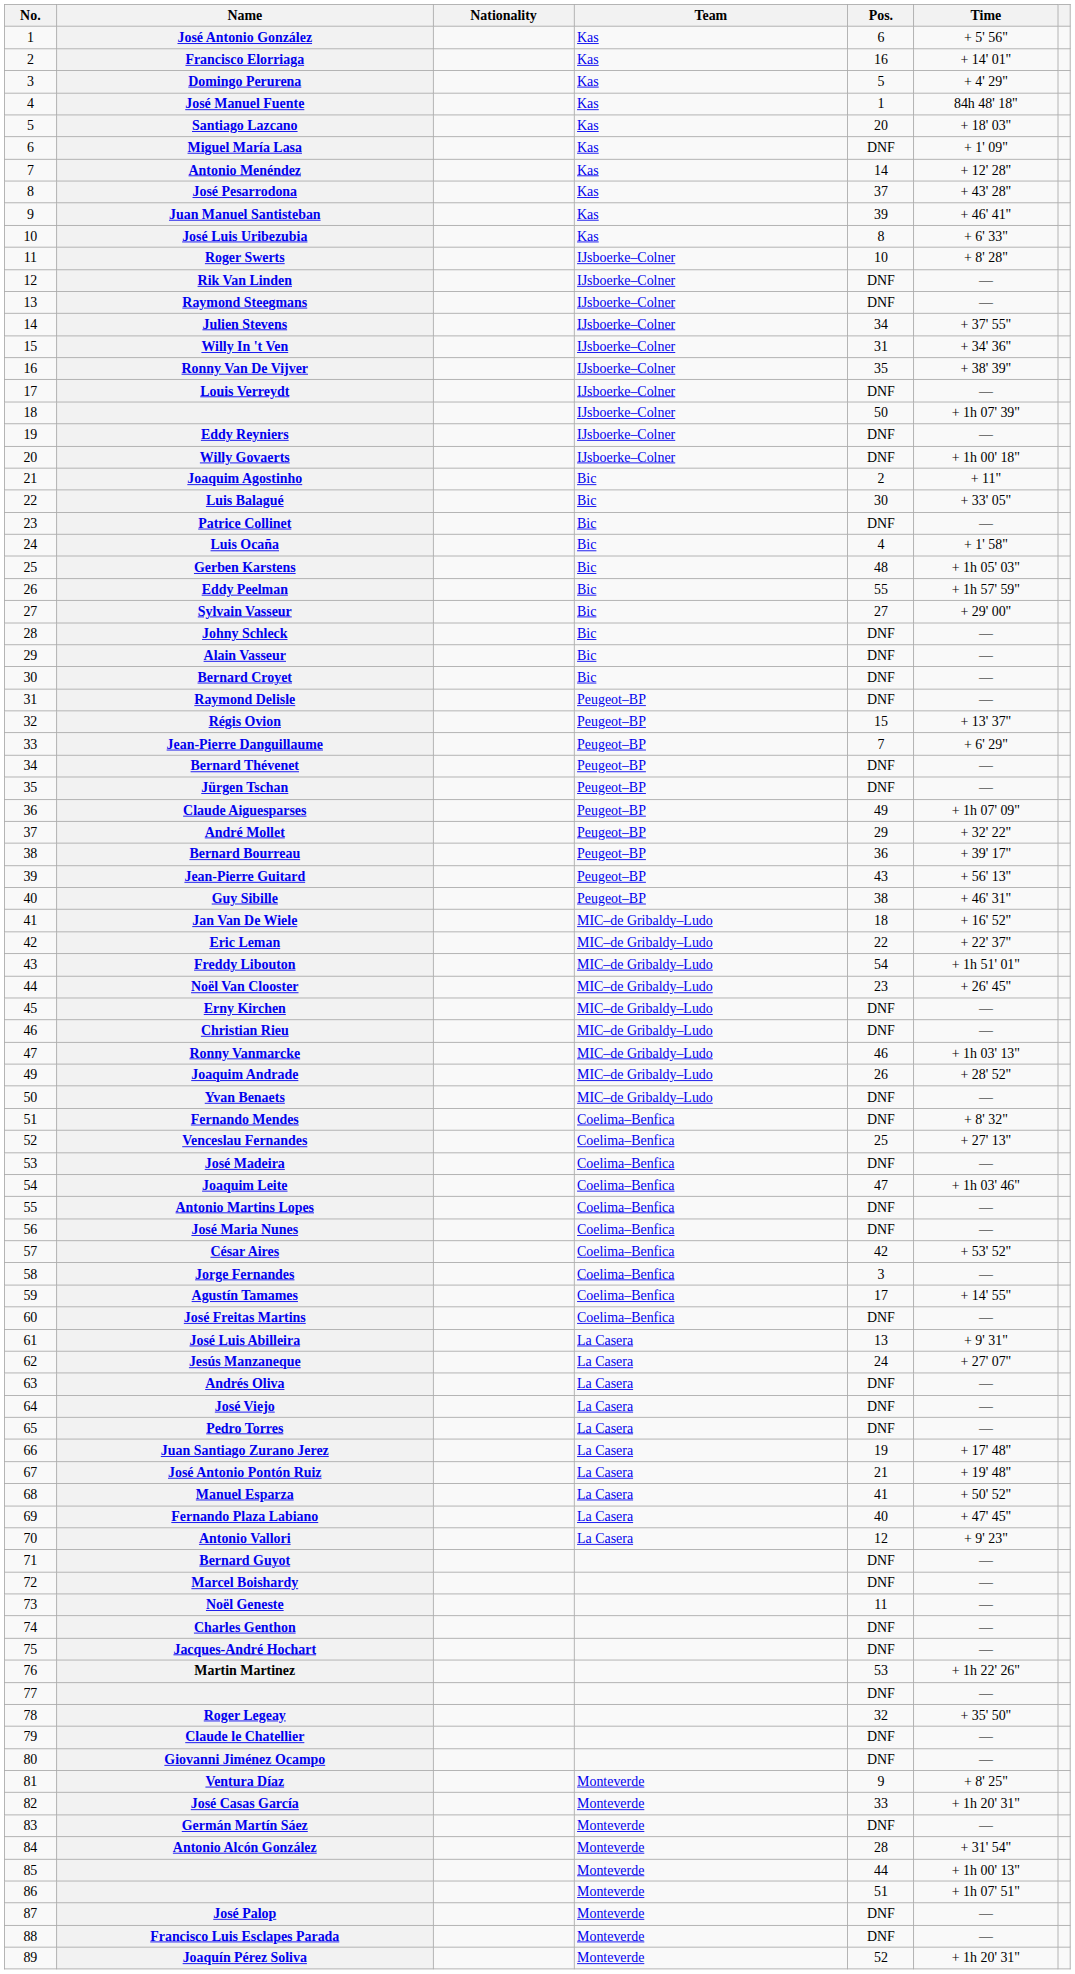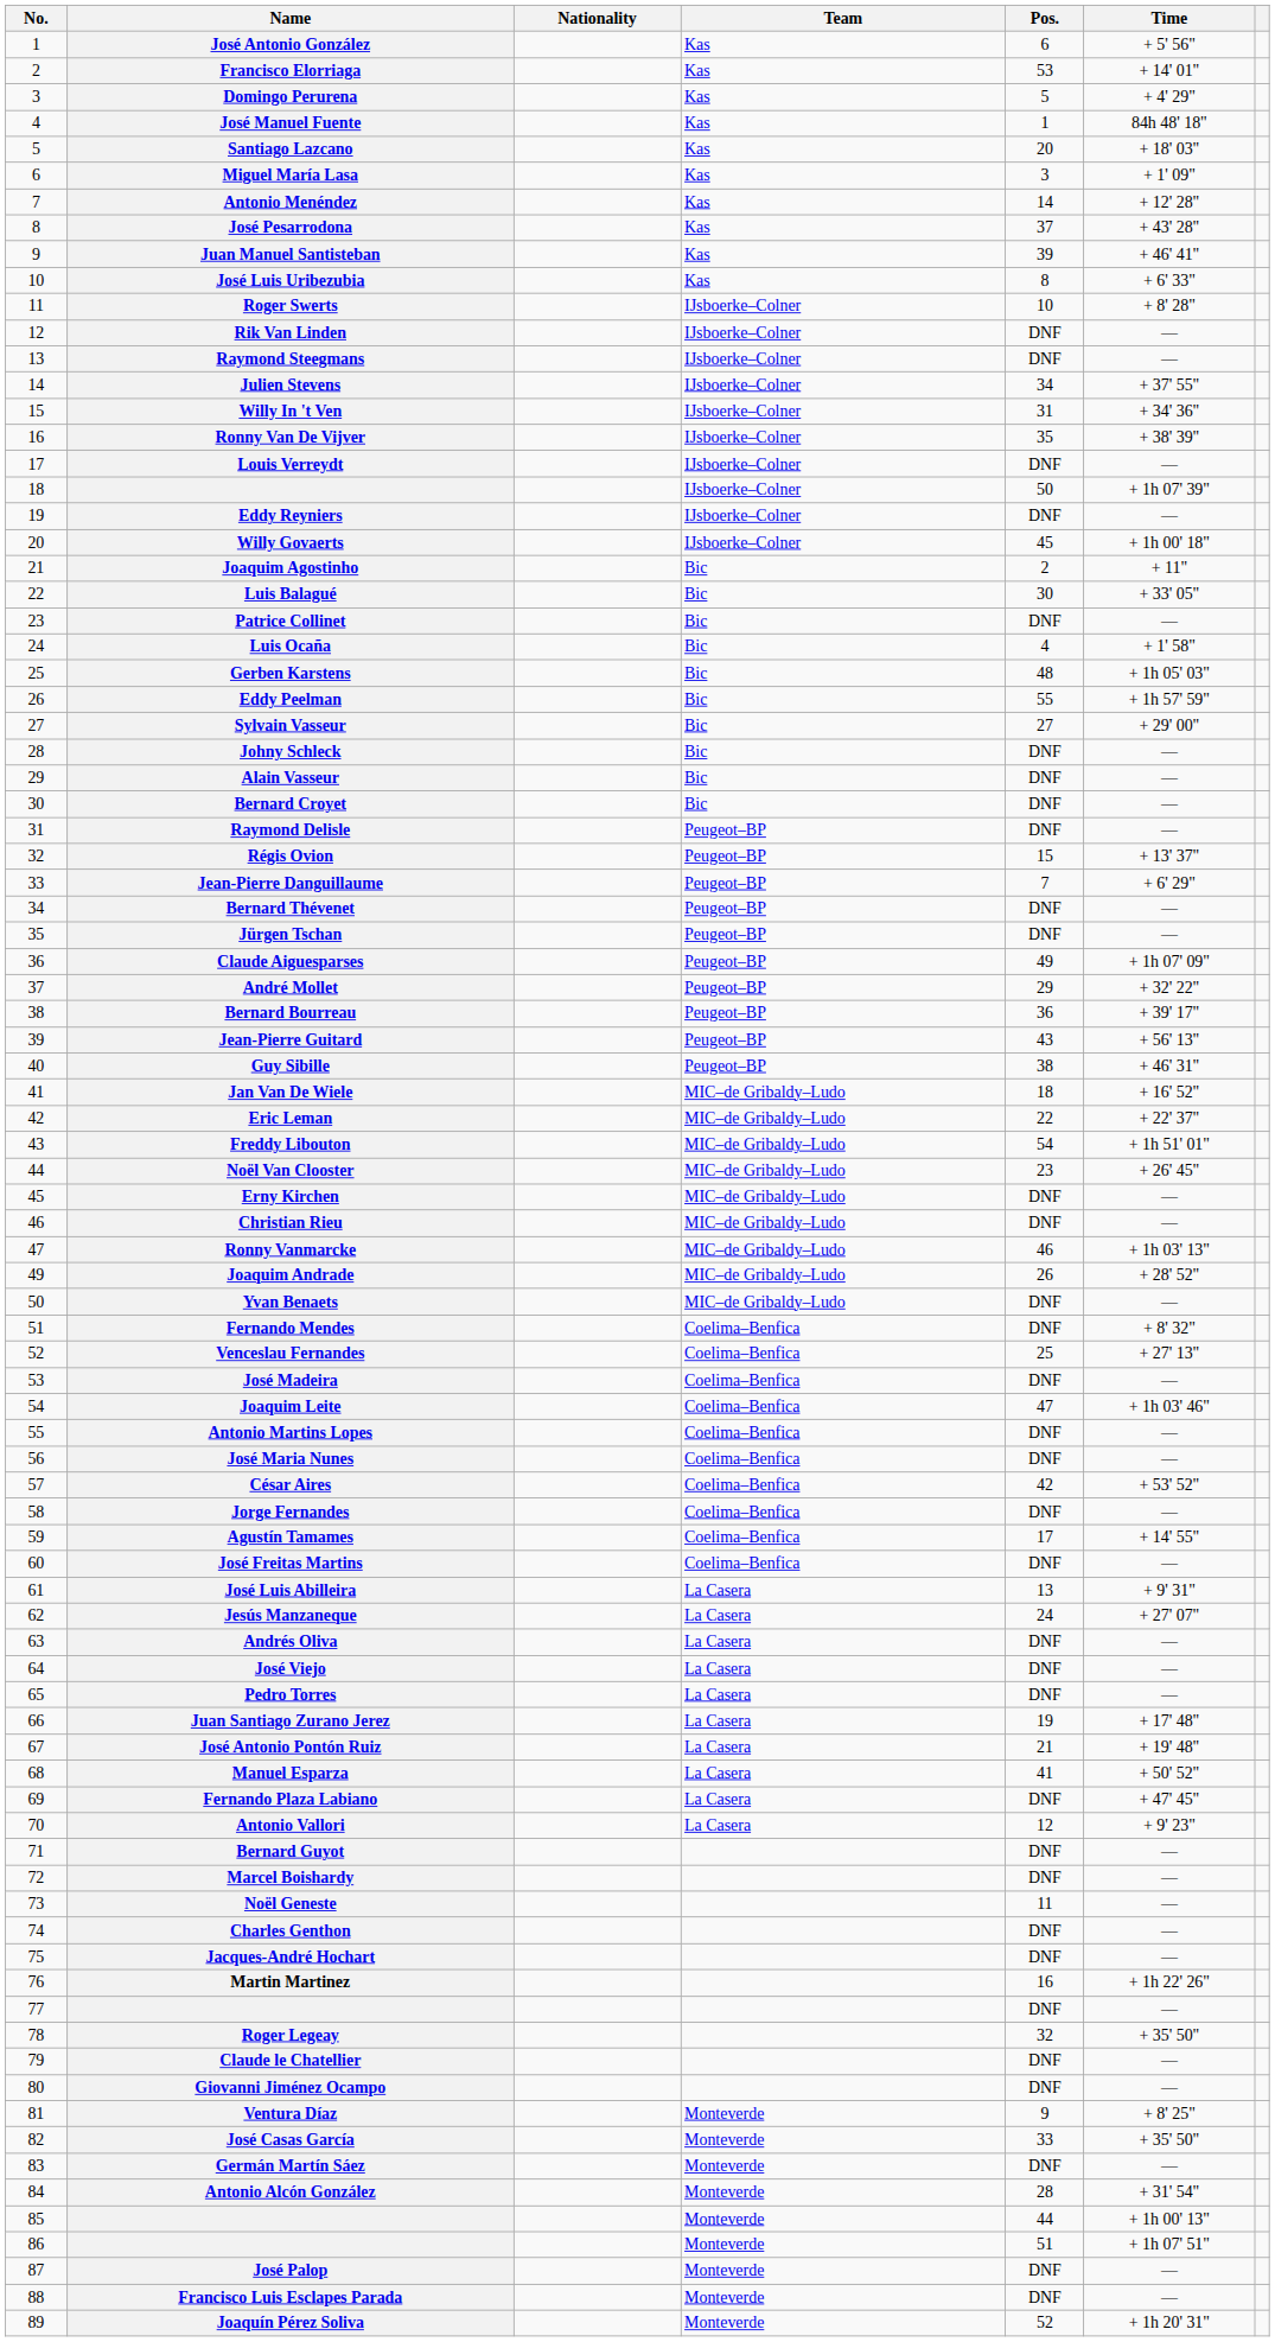Francisco Elorriaga | Pos.: 16 -> 53
Miguel María Lasa | Pos.: DNF -> 3
Willy Govaerts | Pos.: DNF -> 45
Jorge Fernandes | Pos.: 3 -> DNF
Fernando Plaza Labiano | Pos.: 40 -> DNF
Martin Martinez | Pos.: 53 -> 16
José Casas García | Time: + 1h 20' 31" -> + 35' 50"
